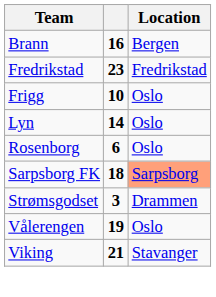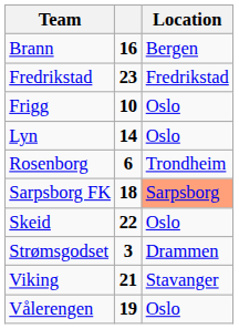Rosenborg | Location: Oslo -> Trondheim
+ row: Skeid | 22 | Oslo
rows swapped: Vålerengen <-> Viking
